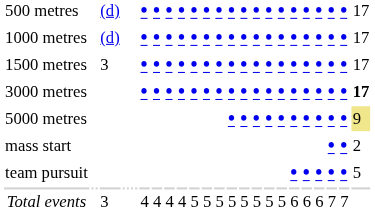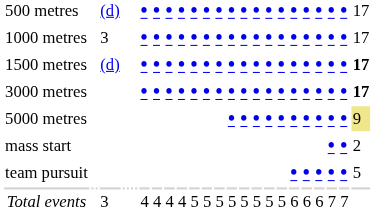1000 metres | column 4: (d) -> 3
1500 metres | column 4: 3 -> (d)
1500 metres | column 26: normal -> bold
